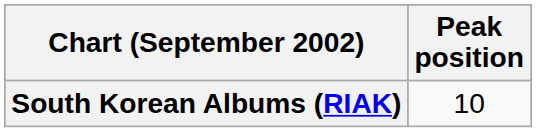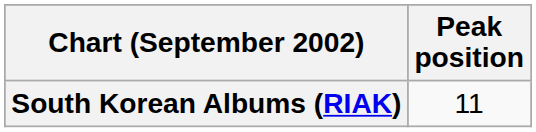South Korean Albums (RIAK) | Peak position: 10 -> 11
